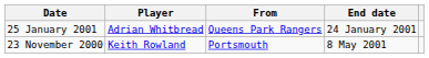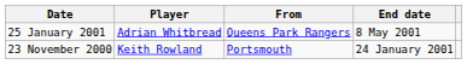25 January 2001 | End date: 24 January 2001 -> 8 May 2001
23 November 2000 | End date: 8 May 2001 -> 24 January 2001
